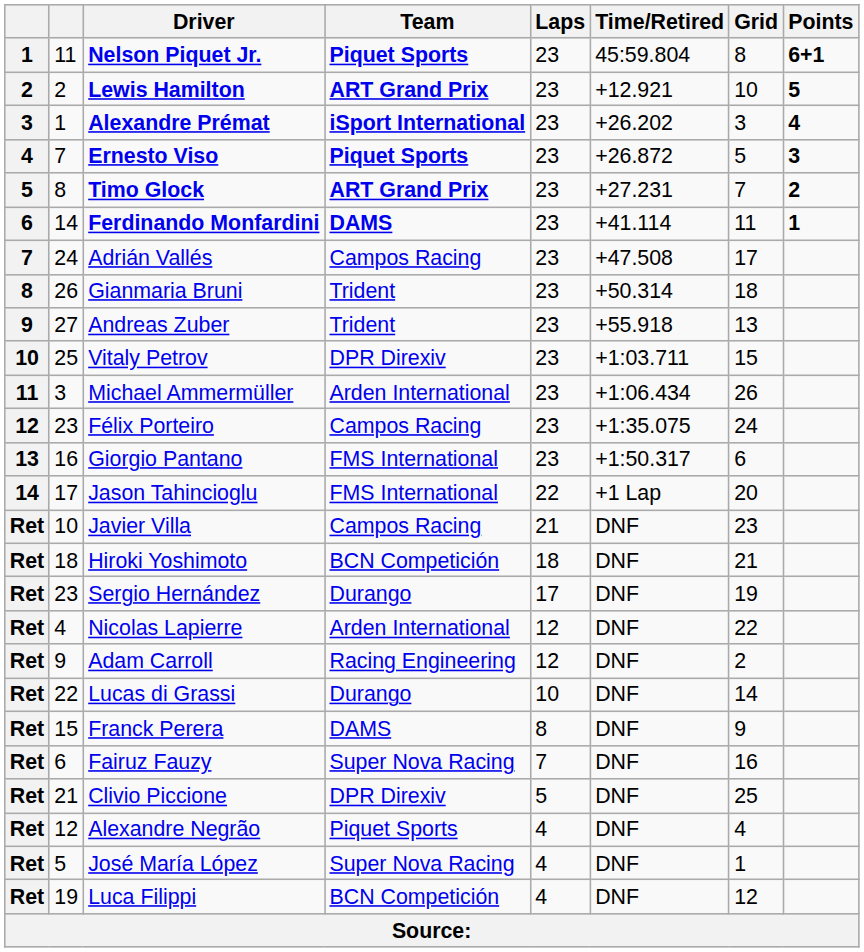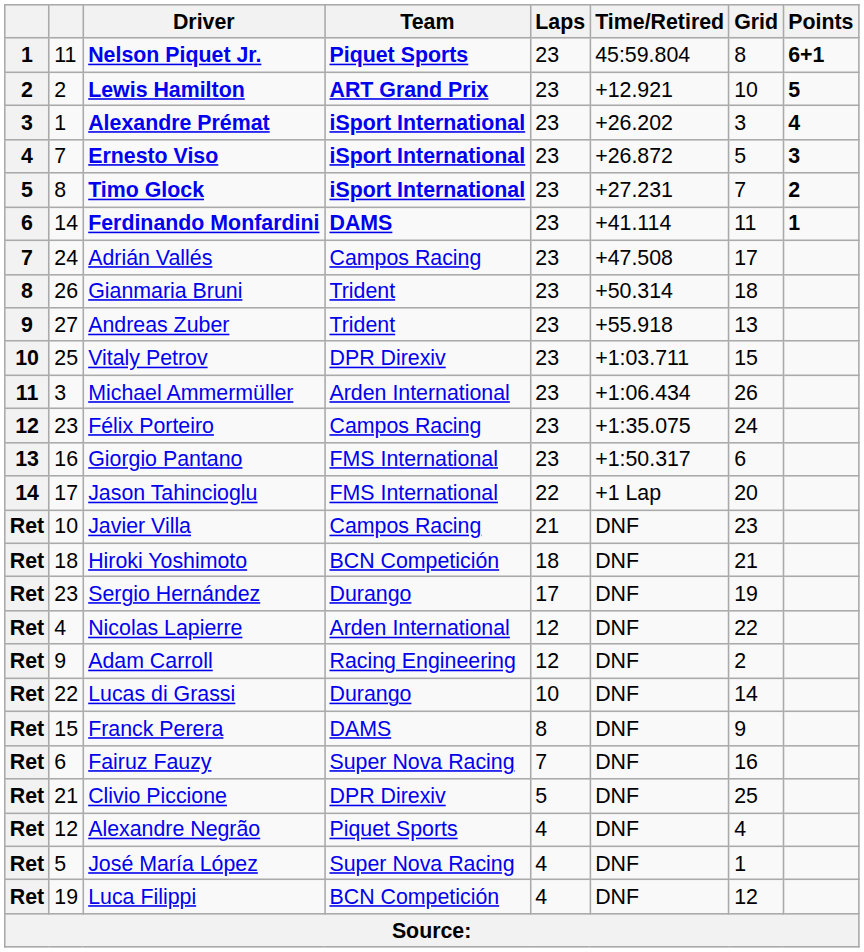Ernesto Viso | Team: Piquet Sports -> iSport International
Timo Glock | Team: ART Grand Prix -> iSport International
